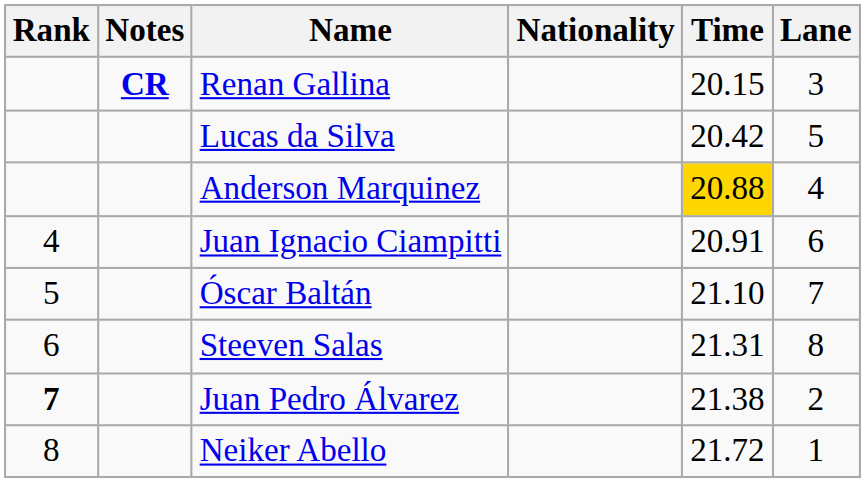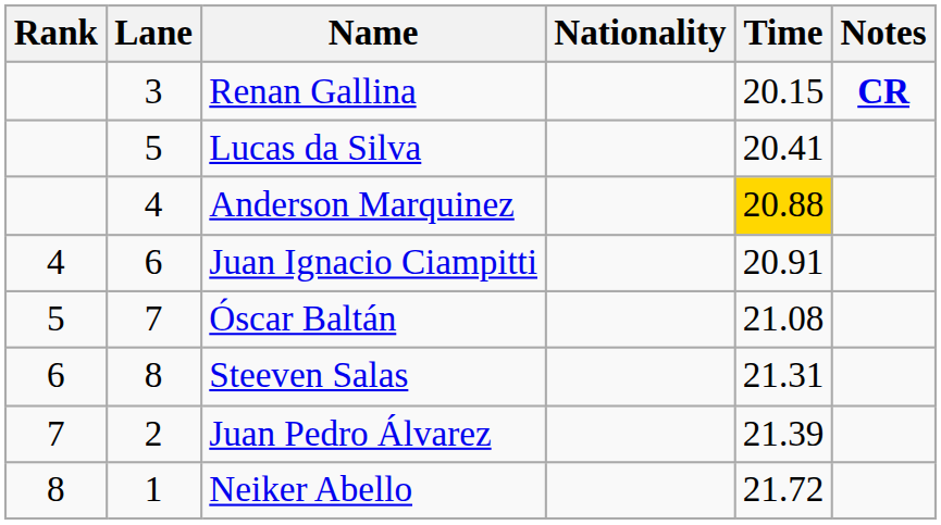columns swapped: Lane <-> Notes
Lucas da Silva | Time: 20.42 -> 20.41
Óscar Baltán | Time: 21.10 -> 21.08
Juan Pedro Álvarez | Rank: bold -> normal
Juan Pedro Álvarez | Time: 21.38 -> 21.39
